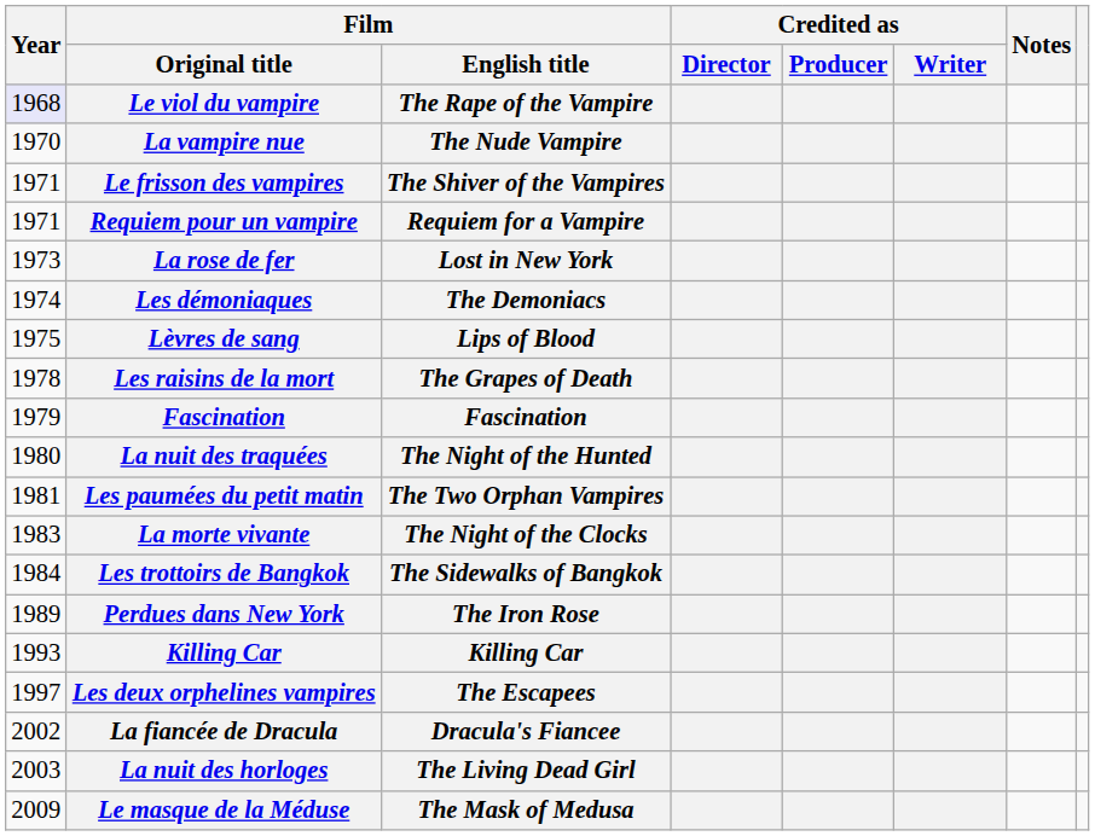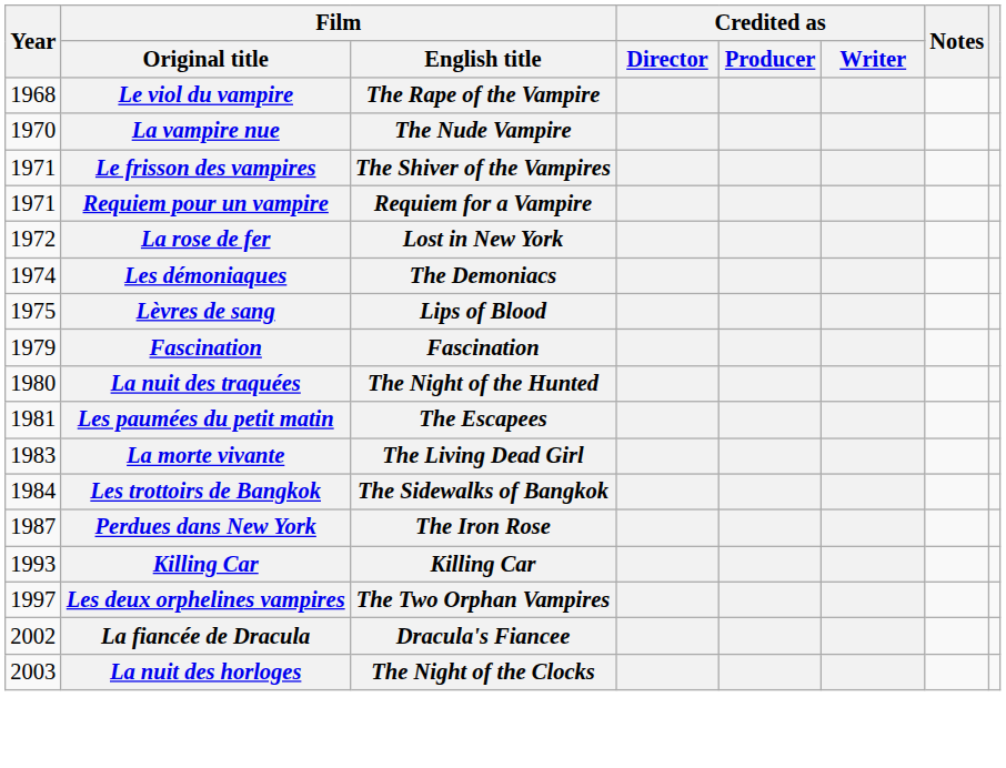Le viol du vampire | Year: lavender background -> no background
La rose de fer | Year: 1973 -> 1972
- row: 1978 | Les raisins de la mort | The Grapes of Death
Les paumées du petit matin | Film / English title: The Two Orphan Vampires -> The Escapees
La morte vivante | Film / English title: The Night of the Clocks -> The Living Dead Girl
Perdues dans New York | Year: 1989 -> 1987
Les deux orphelines vampires | Film / English title: The Escapees -> The Two Orphan Vampires
La nuit des horloges | Film / English title: The Living Dead Girl -> The Night of the Clocks
- row: 2009 | Le masque de la Méduse | The Mask of Medusa
